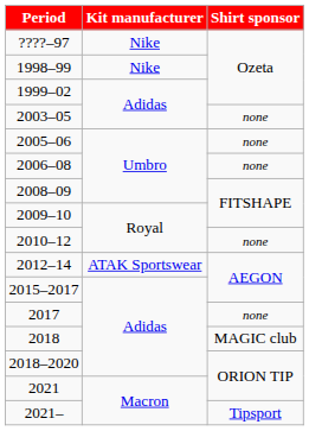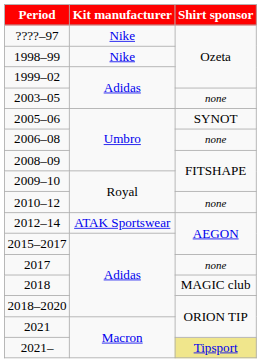2005–06 | Shirt sponsor: none -> SYNOT
2021– | Shirt sponsor: no background -> khaki background
